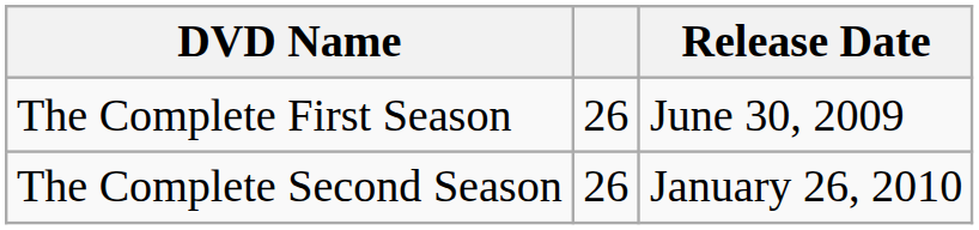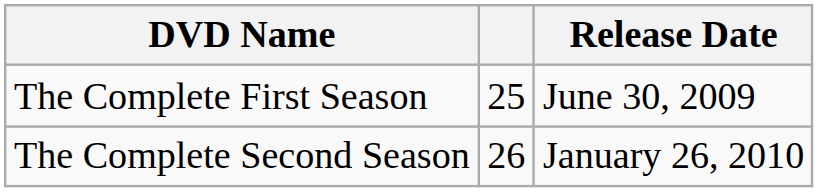The Complete First Season | column 2: 26 -> 25
